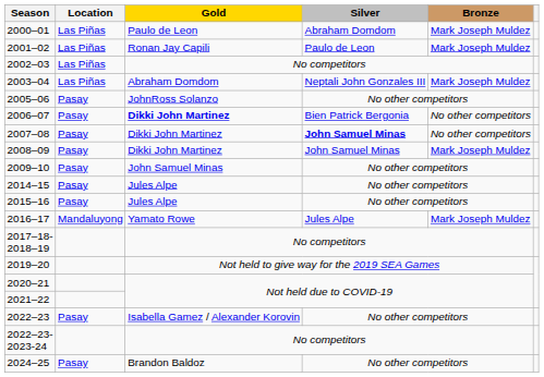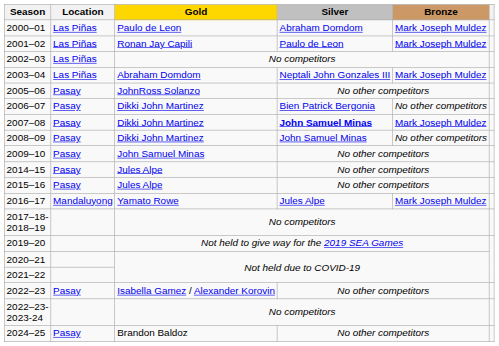2006–07 | Gold: bold -> normal
2007–08 | Bronze: No other competitors -> Mark Joseph Muldez
2008–09 | Bronze: Mark Joseph Muldez -> No other competitors
